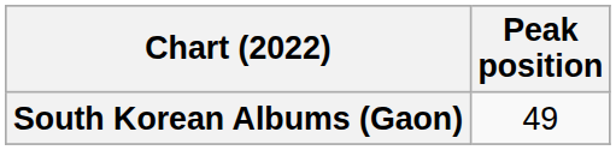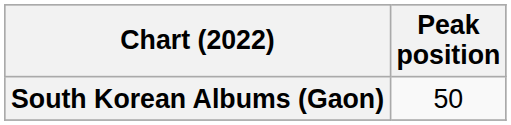South Korean Albums (Gaon) | Peak position: 49 -> 50
